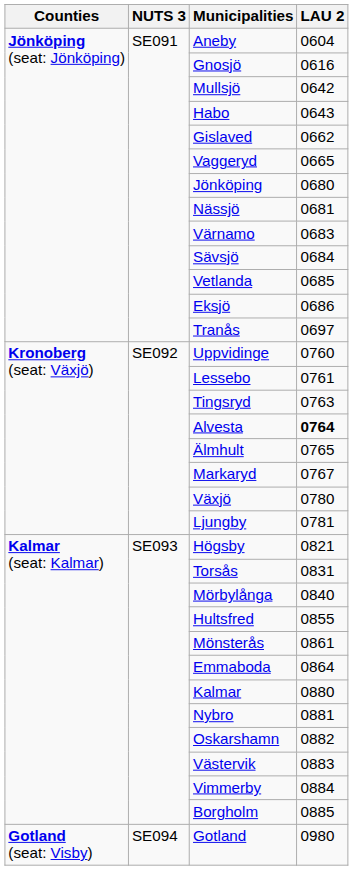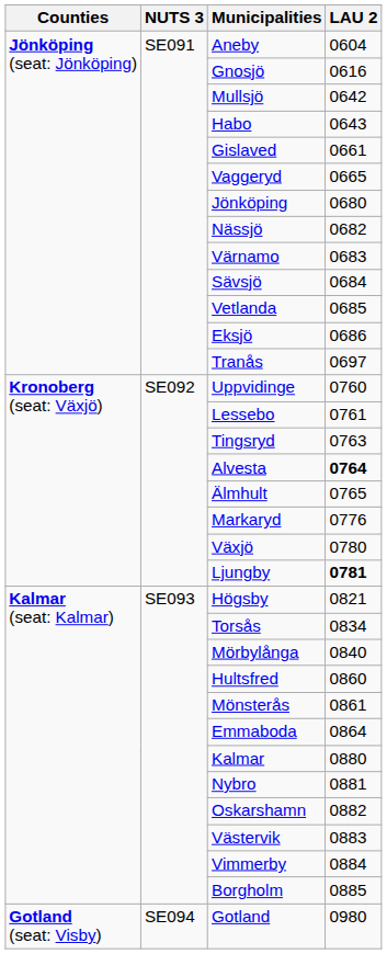Gislaved | LAU 2: 0662 -> 0661
Nässjö | LAU 2: 0681 -> 0682
Markaryd | LAU 2: 0767 -> 0776
Ljungby | LAU 2: normal -> bold
Torsås | LAU 2: 0831 -> 0834
Hultsfred | LAU 2: 0855 -> 0860
